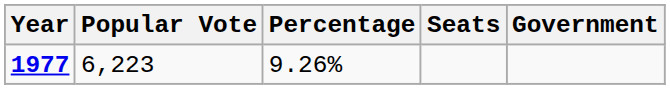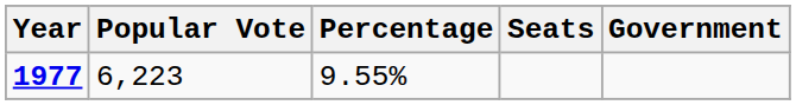1977 | Percentage: 9.26% -> 9.55%
